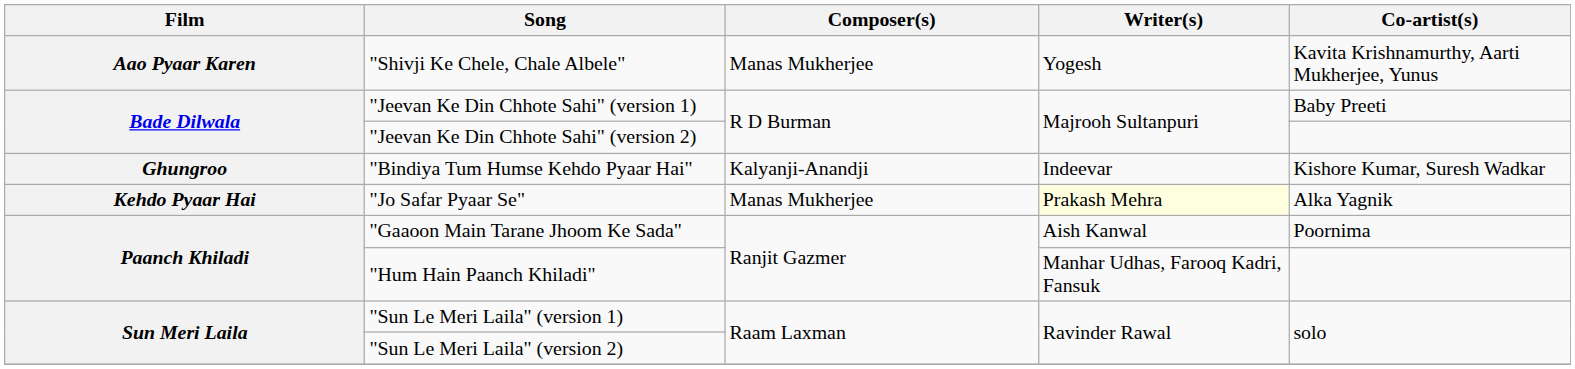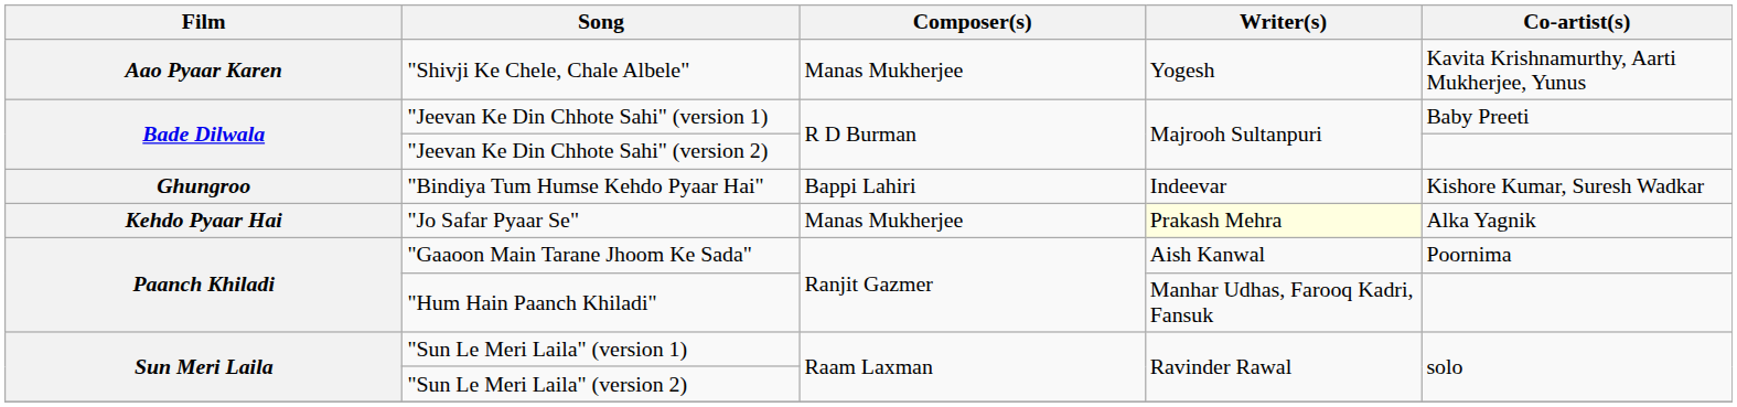"Bindiya Tum Humse Kehdo Pyaar Hai" | Composer(s): Kalyanji-Anandji -> Bappi Lahiri
